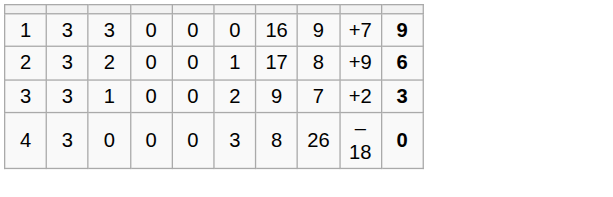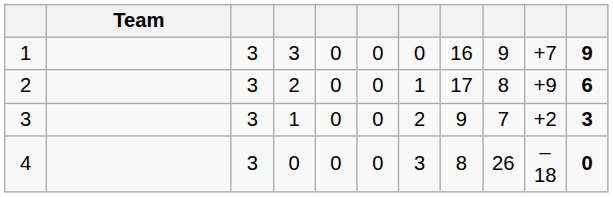+ column: Team
